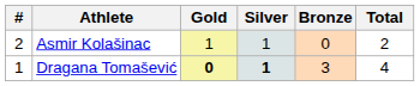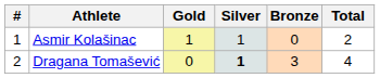Asmir Kolašinac | #: 2 -> 1
Dragana Tomašević | #: 1 -> 2
Dragana Tomašević | Gold: bold -> normal
